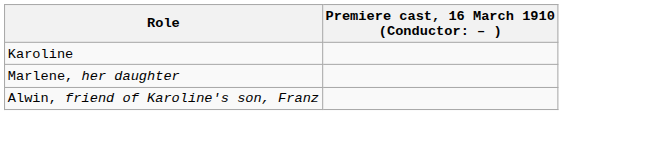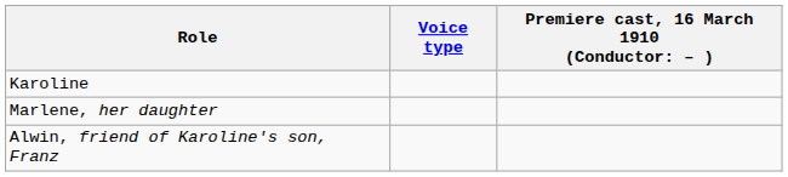+ column: Voice type
